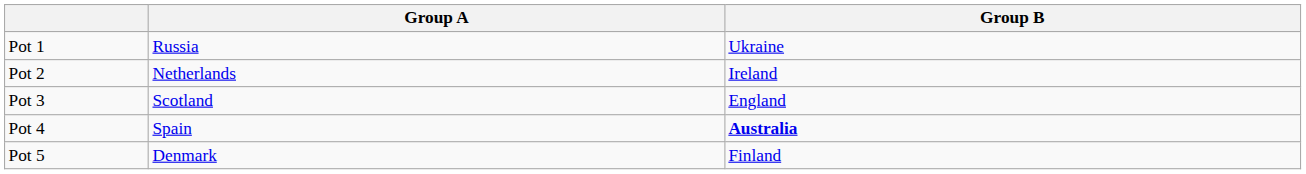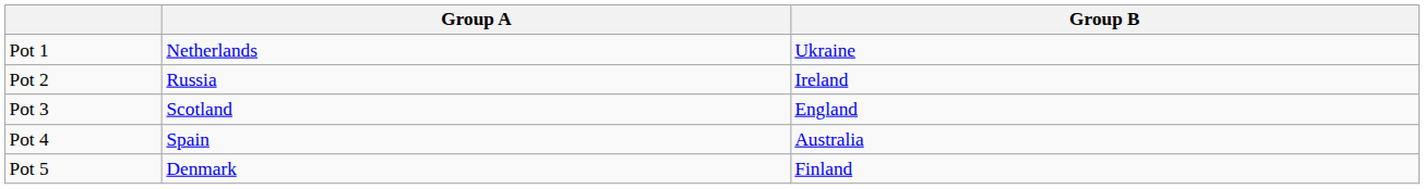Pot 1 | Group A: Russia -> Netherlands
Pot 2 | Group A: Netherlands -> Russia
Pot 4 | Group B: bold -> normal
